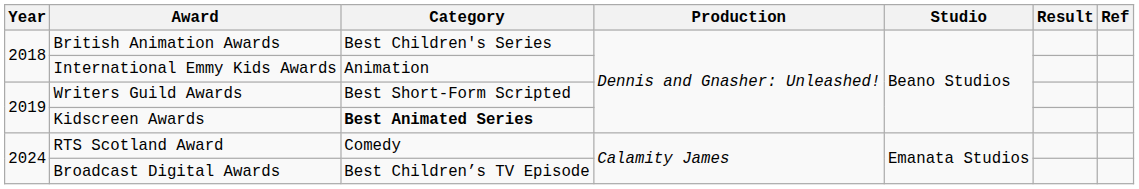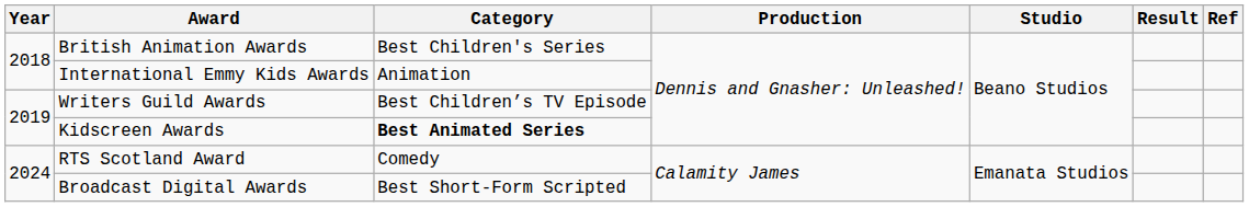Writers Guild Awards | Category: Best Short-Form Scripted -> Best Children’s TV Episode
Broadcast Digital Awards | Category: Best Children’s TV Episode -> Best Short-Form Scripted
